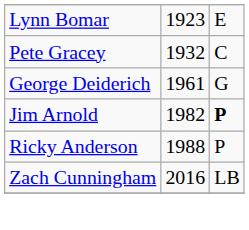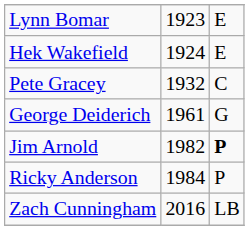+ row: Hek Wakefield | 1924 | E
Ricky Anderson | column 2: 1988 -> 1984
